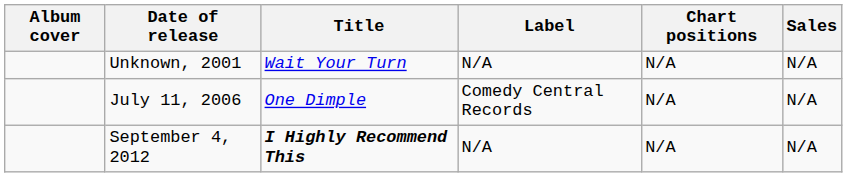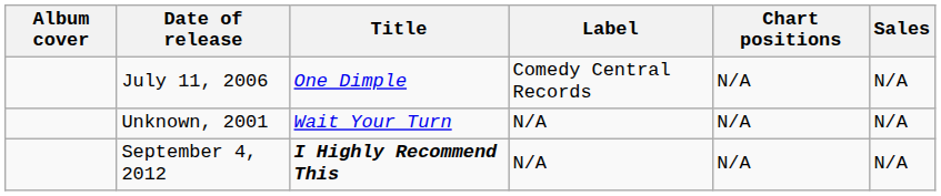rows swapped: Unknown, 2001 <-> July 11, 2006
